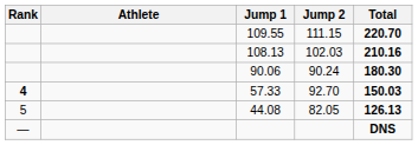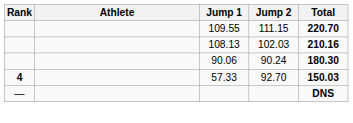- row: 5 | 44.08 | 82.05 | 126.13
